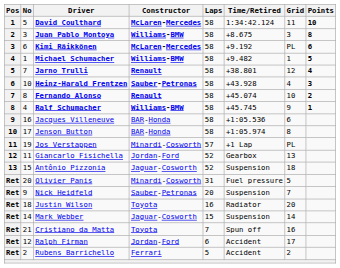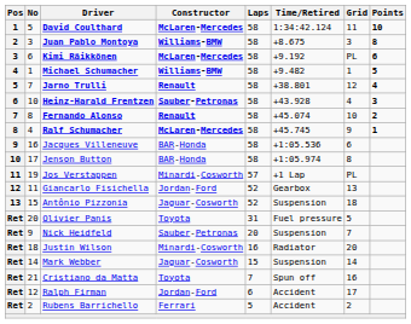Ralf Schumacher | Constructor: Williams-BMW -> McLaren-Mercedes
Olivier Panis | Constructor: Minardi-Cosworth -> Toyota
Justin Wilson | Constructor: Toyota -> Minardi-Cosworth
